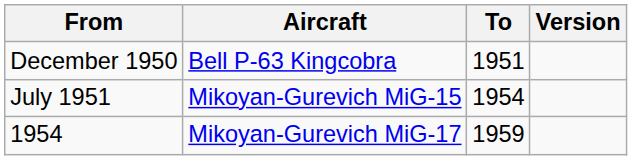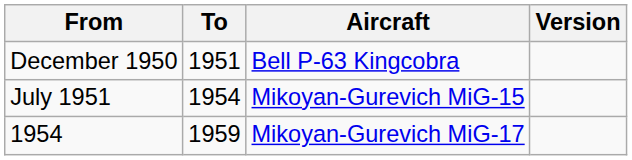columns swapped: To <-> Aircraft
